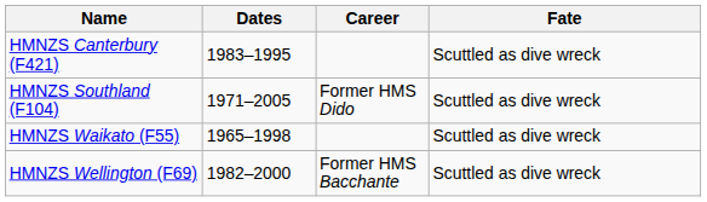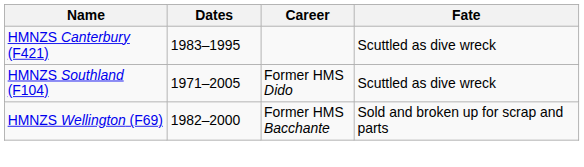- row: HMNZS Waikato (F55) | 1965–1998 | Scuttled as dive wreck
HMNZS Wellington (F69) | Fate: Scuttled as dive wreck -> Sold and broken up for scrap and parts
